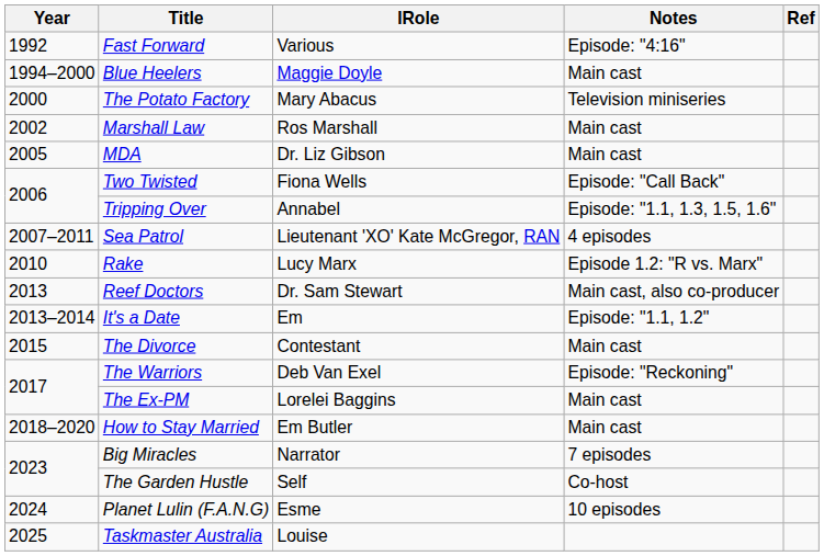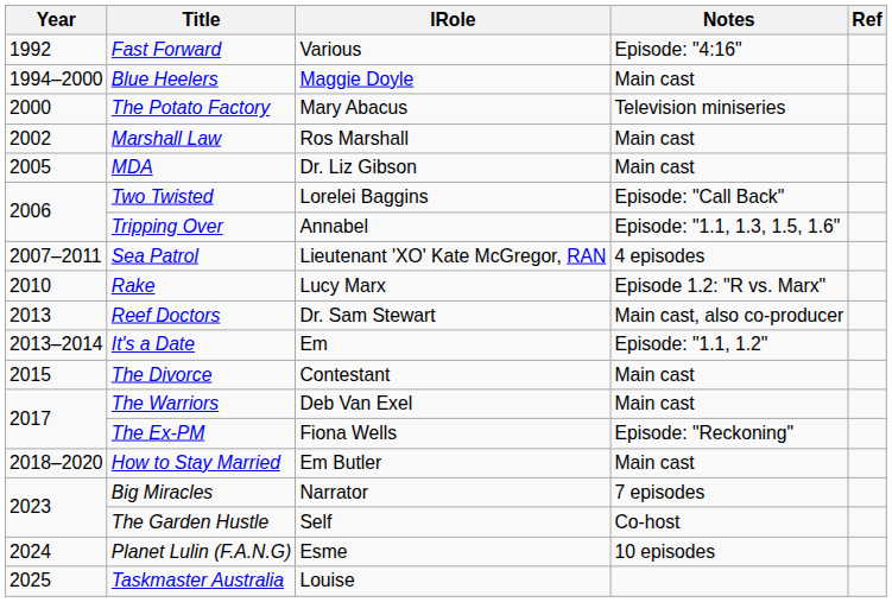Two Twisted | lRole: Fiona Wells -> Lorelei Baggins
The Warriors | Notes: Episode: "Reckoning" -> Main cast
The Ex-PM | lRole: Lorelei Baggins -> Fiona Wells
The Ex-PM | Notes: Main cast -> Episode: "Reckoning"
